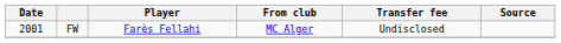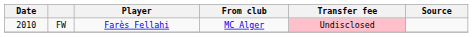FW | Date: 2001 -> 2010
FW | Transfer fee: no background -> pink background
